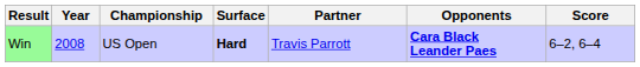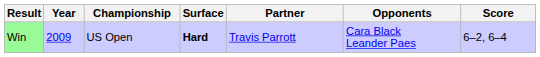Win | Year: 2008 -> 2009
Win | Opponents: bold -> normal
